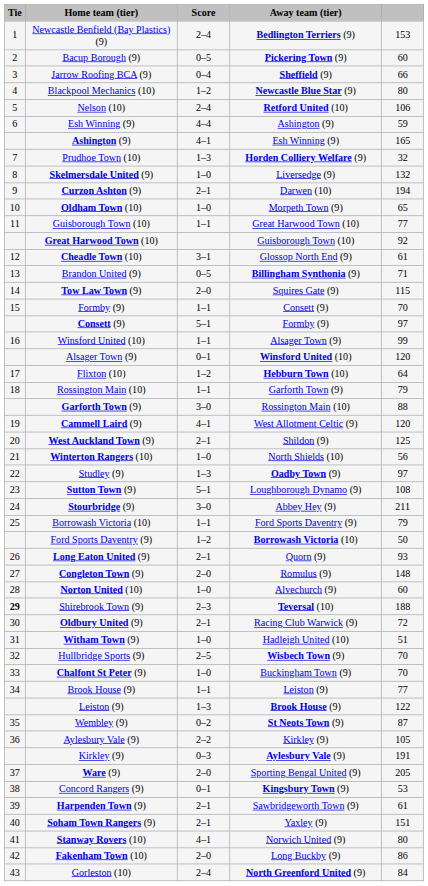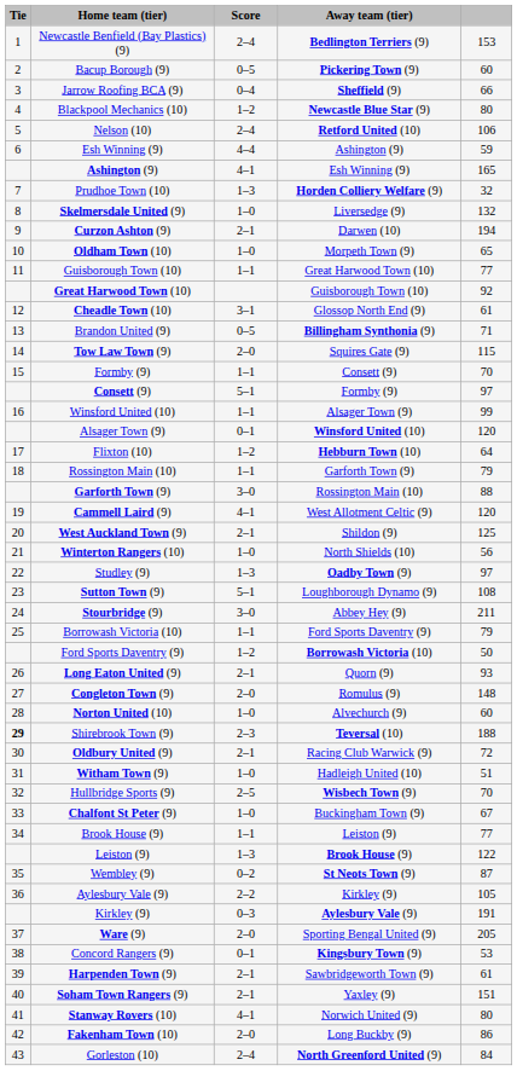Chalfont St Peter (9) | column 5: 70 -> 67
